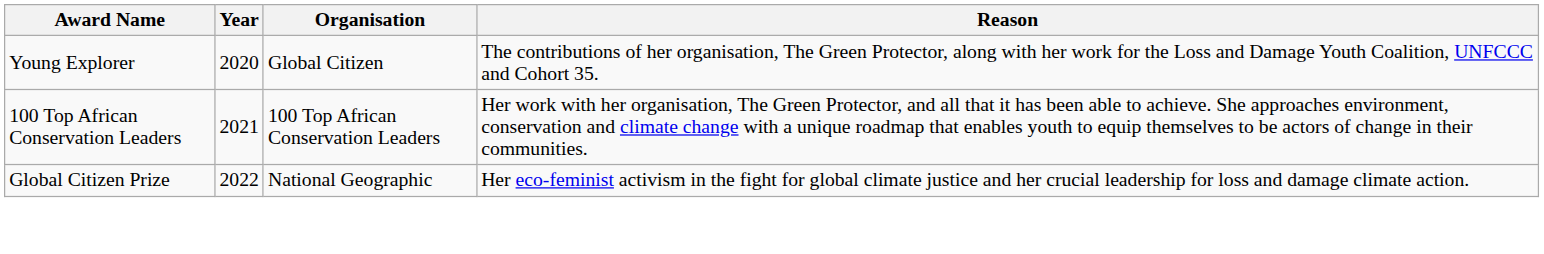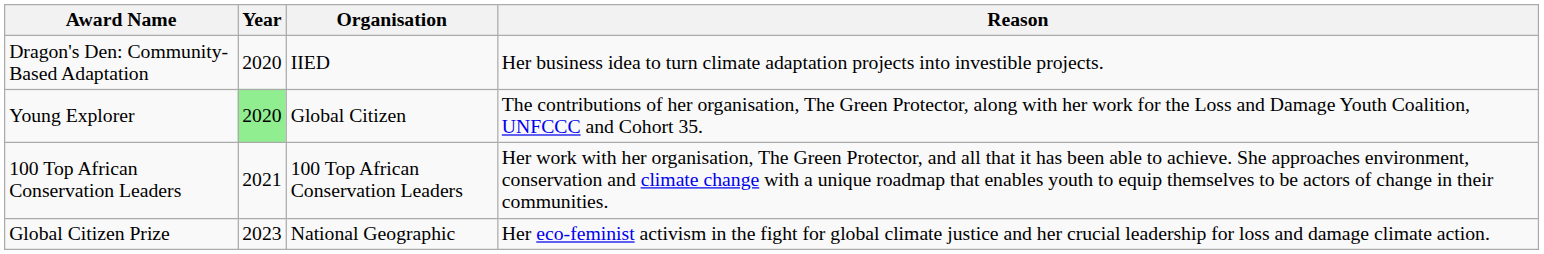+ row: Dragon's Den: Community-Based Adaptation | 2020 | IIED | Her business idea to turn climate adaptation projects into investible projects.
Young Explorer | Year: no background -> lightgreen background
Global Citizen Prize | Year: 2022 -> 2023
